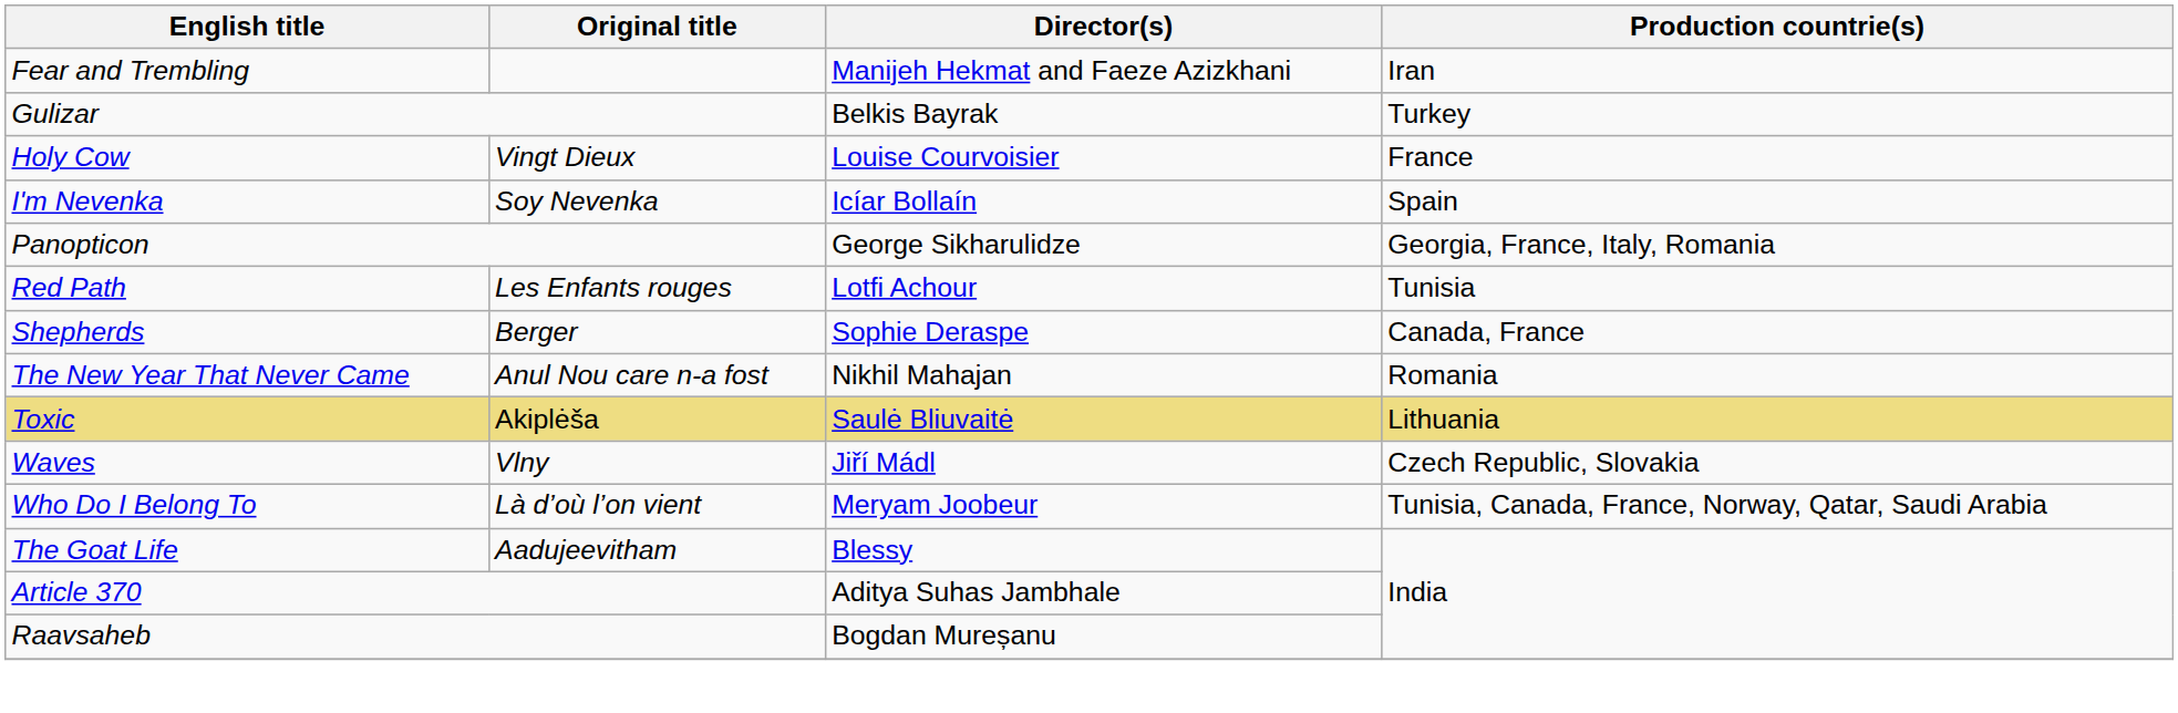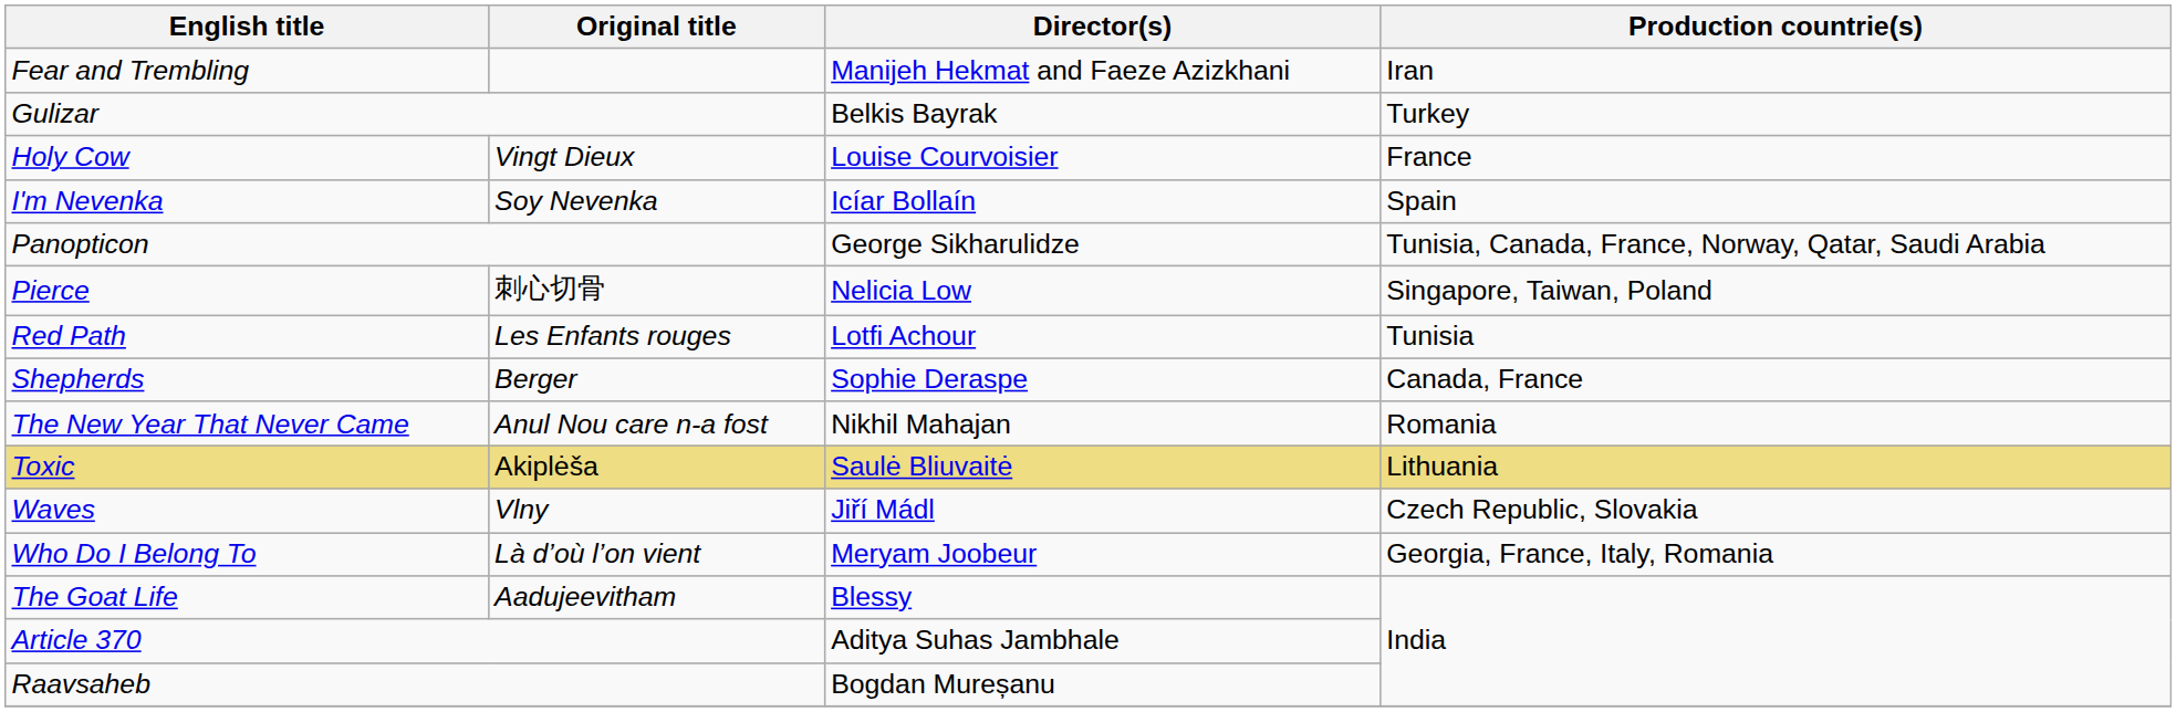Panopticon | Production countrie(s): Georgia, France, Italy, Romania -> Tunisia, Canada, France, Norway, Qatar, Saudi Arabia
+ row: Pierce | 刺心切骨 | Nelicia Low | Singapore, Taiwan, Poland
Who Do I Belong To | Production countrie(s): Tunisia, Canada, France, Norway, Qatar, Saudi Arabia -> Georgia, France, Italy, Romania
